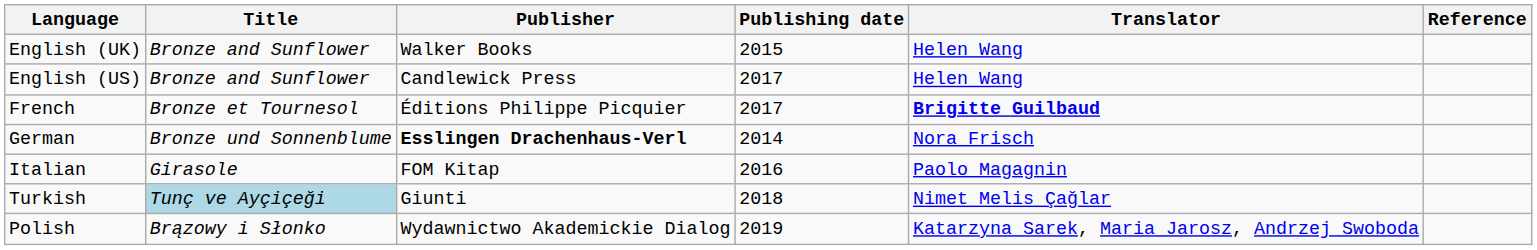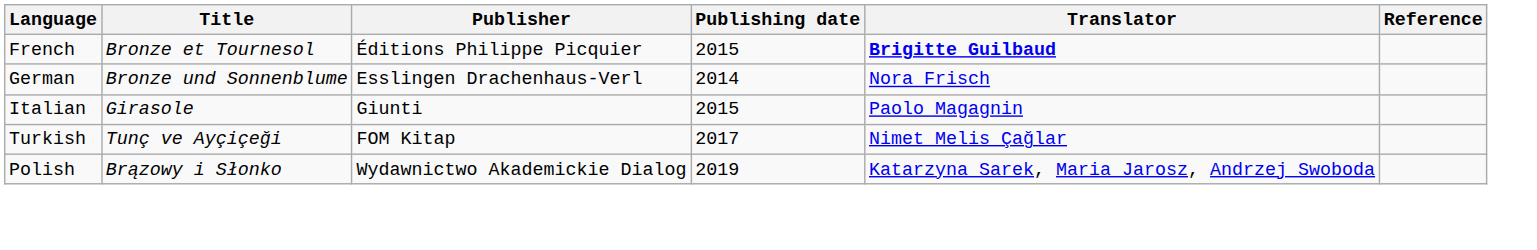- row: English (UK) | Bronze and Sunflower | Walker Books | 2015 | Helen Wang
- row: English (US) | Bronze and Sunflower | Candlewick Press | 2017 | Helen Wang
French | Publishing date: 2017 -> 2015
German | Publisher: bold -> normal
Italian | Publisher: FOM Kitap -> Giunti
Italian | Publishing date: 2016 -> 2015
Turkish | Title: lightblue background -> no background
Turkish | Publisher: Giunti -> FOM Kitap
Turkish | Publishing date: 2018 -> 2017
